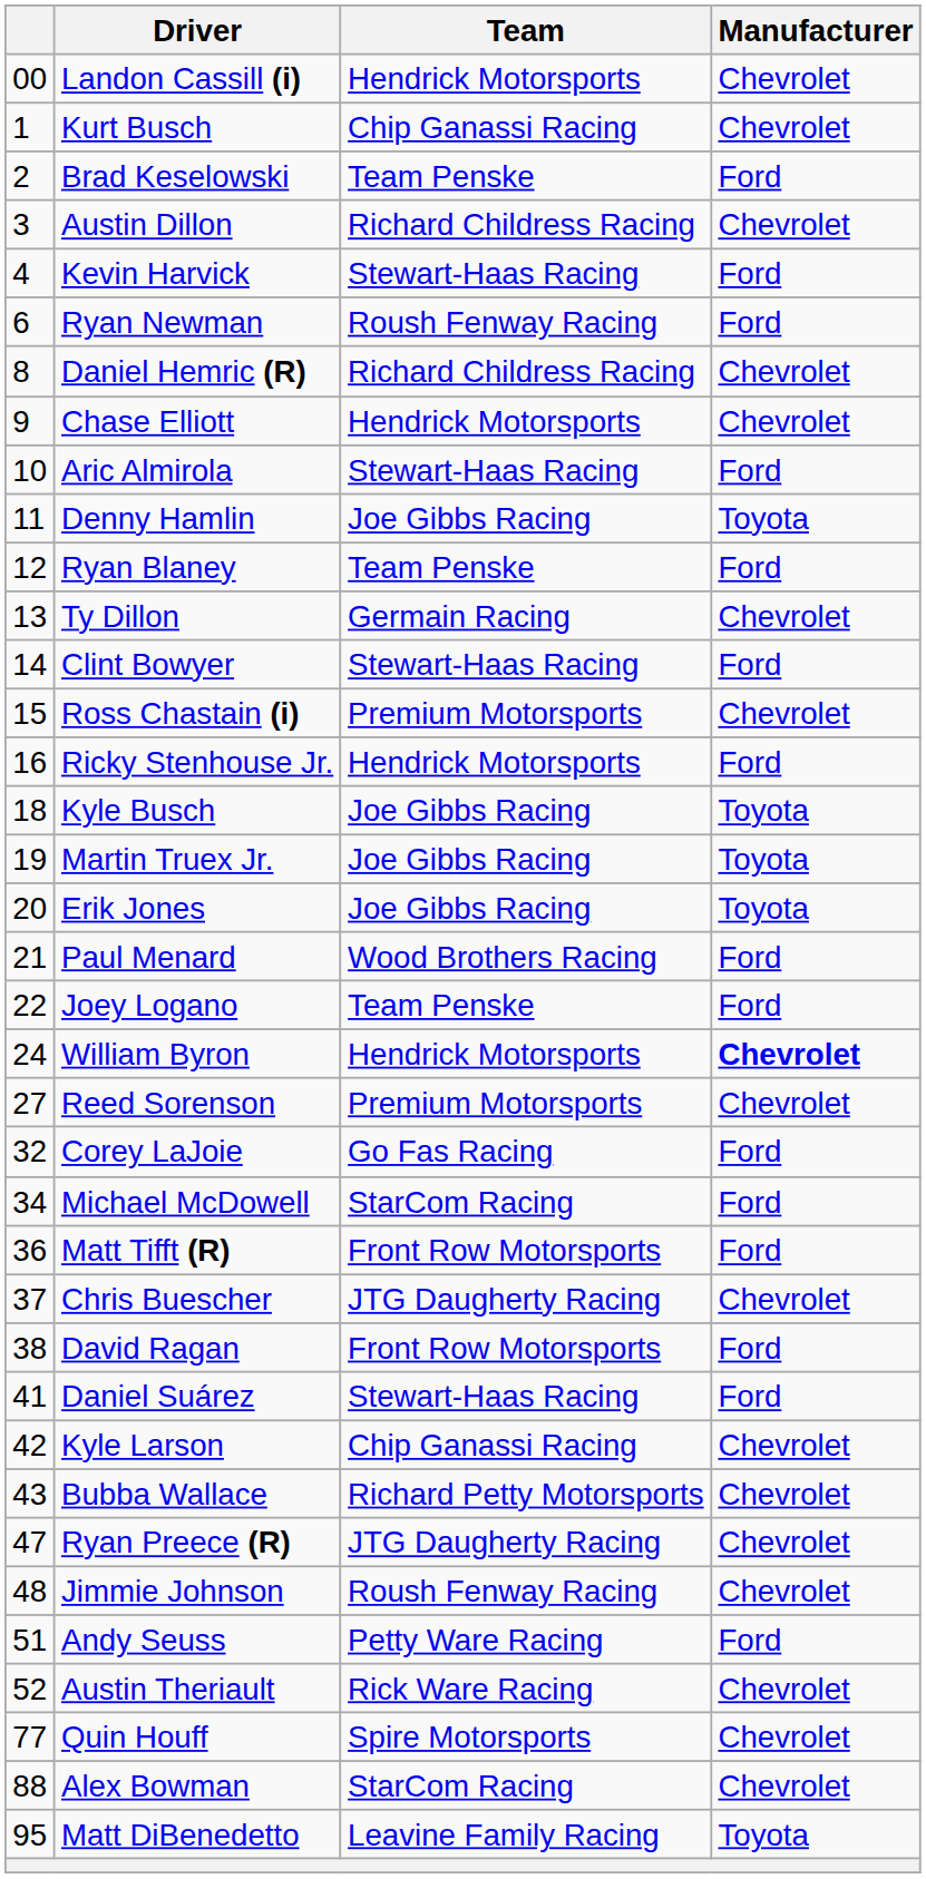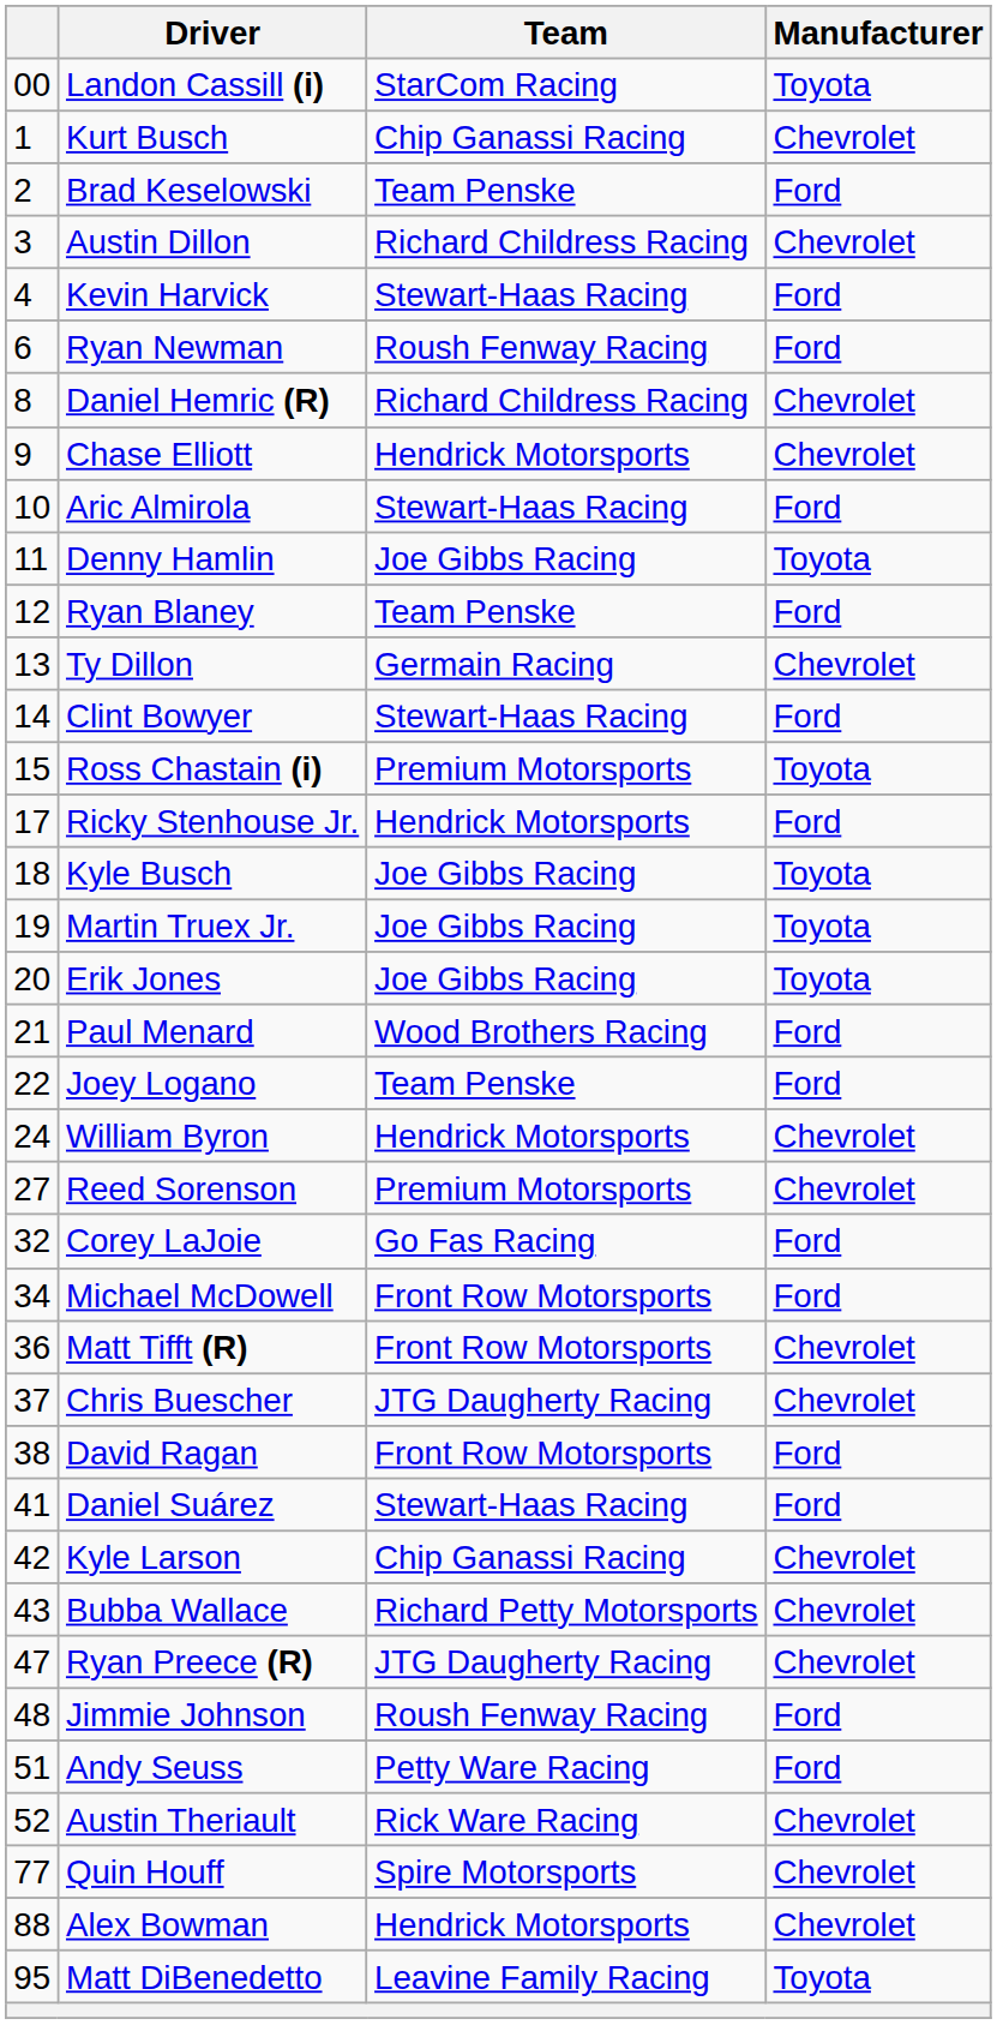Landon Cassill (i) | Team: Hendrick Motorsports -> StarCom Racing
Landon Cassill (i) | Manufacturer: Chevrolet -> Toyota
Ross Chastain (i) | Manufacturer: Chevrolet -> Toyota
Ricky Stenhouse Jr. | column 1: 16 -> 17
William Byron | Manufacturer: bold -> normal
Michael McDowell | Team: StarCom Racing -> Front Row Motorsports
Matt Tifft (R) | Manufacturer: Ford -> Chevrolet
Jimmie Johnson | Manufacturer: Chevrolet -> Ford
Alex Bowman | Team: StarCom Racing -> Hendrick Motorsports
